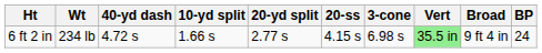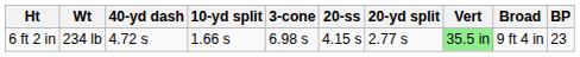columns swapped: 20-yd split <-> 3-cone
6 ft 2 in | BP: 24 -> 23
